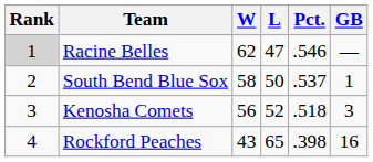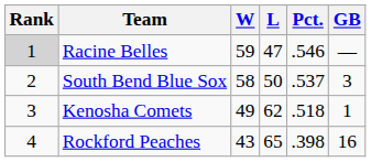Racine Belles | W: 62 -> 59
South Bend Blue Sox | GB: 1 -> 3
Kenosha Comets | W: 56 -> 49
Kenosha Comets | L: 52 -> 62
Kenosha Comets | GB: 3 -> 1
